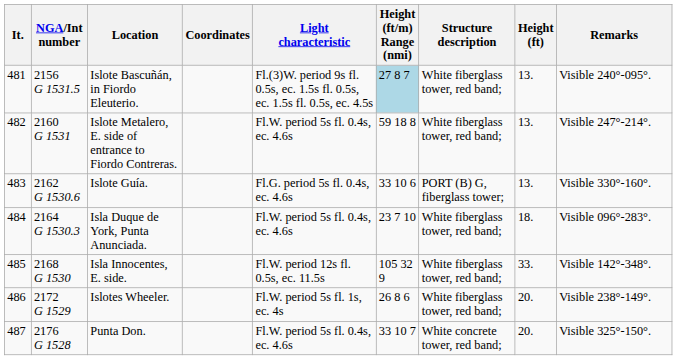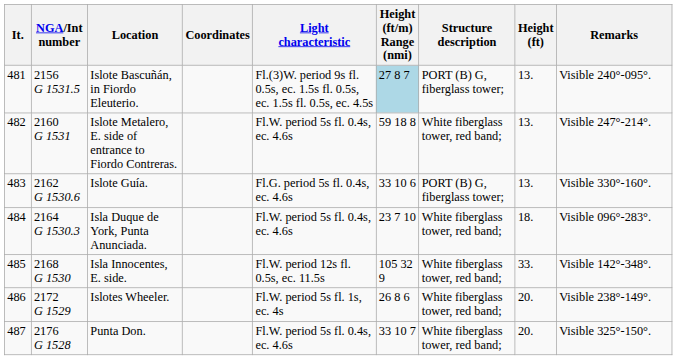Islote Bascuñán, in Fiordo Eleuterio. | Structure description: White fiberglass tower, red band; -> PORT (B) G, fiberglass tower;
Punta Don. | Structure description: White concrete tower, red band; -> White fiberglass tower, red band;
